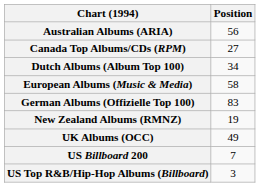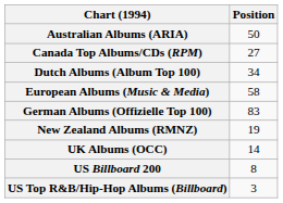Australian Albums (ARIA) | Position: 56 -> 50
UK Albums (OCC) | Position: 49 -> 14
US Billboard 200 | Position: 7 -> 8
